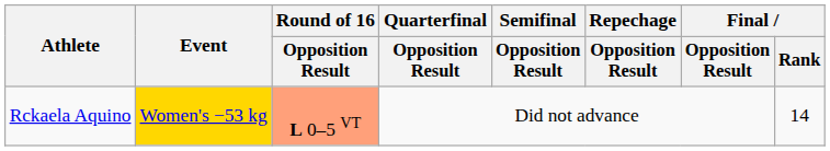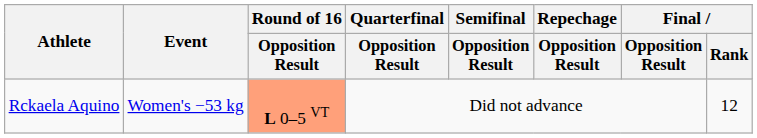Rckaela Aquino | Event: gold background -> no background
Rckaela Aquino | Final / Rank: 14 -> 12
